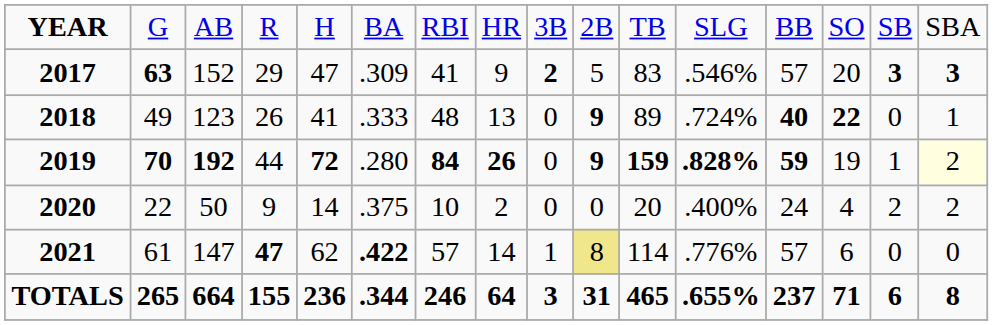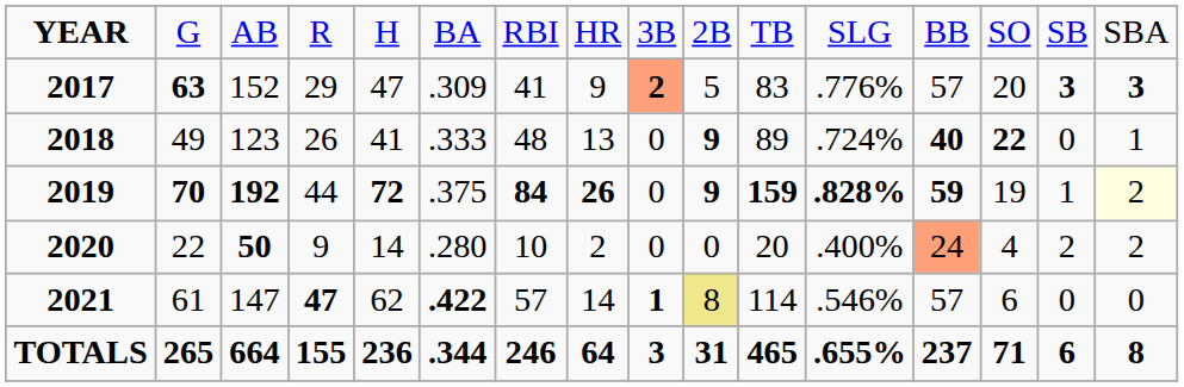2017 | column 9: no background -> lightsalmon background
2017 | column 12: .546% -> .776%
2019 | column 6: .280 -> .375
2020 | column 3: normal -> bold
2020 | column 6: .375 -> .280
2020 | column 13: no background -> lightsalmon background
2021 | column 9: normal -> bold
2021 | column 12: .776% -> .546%
